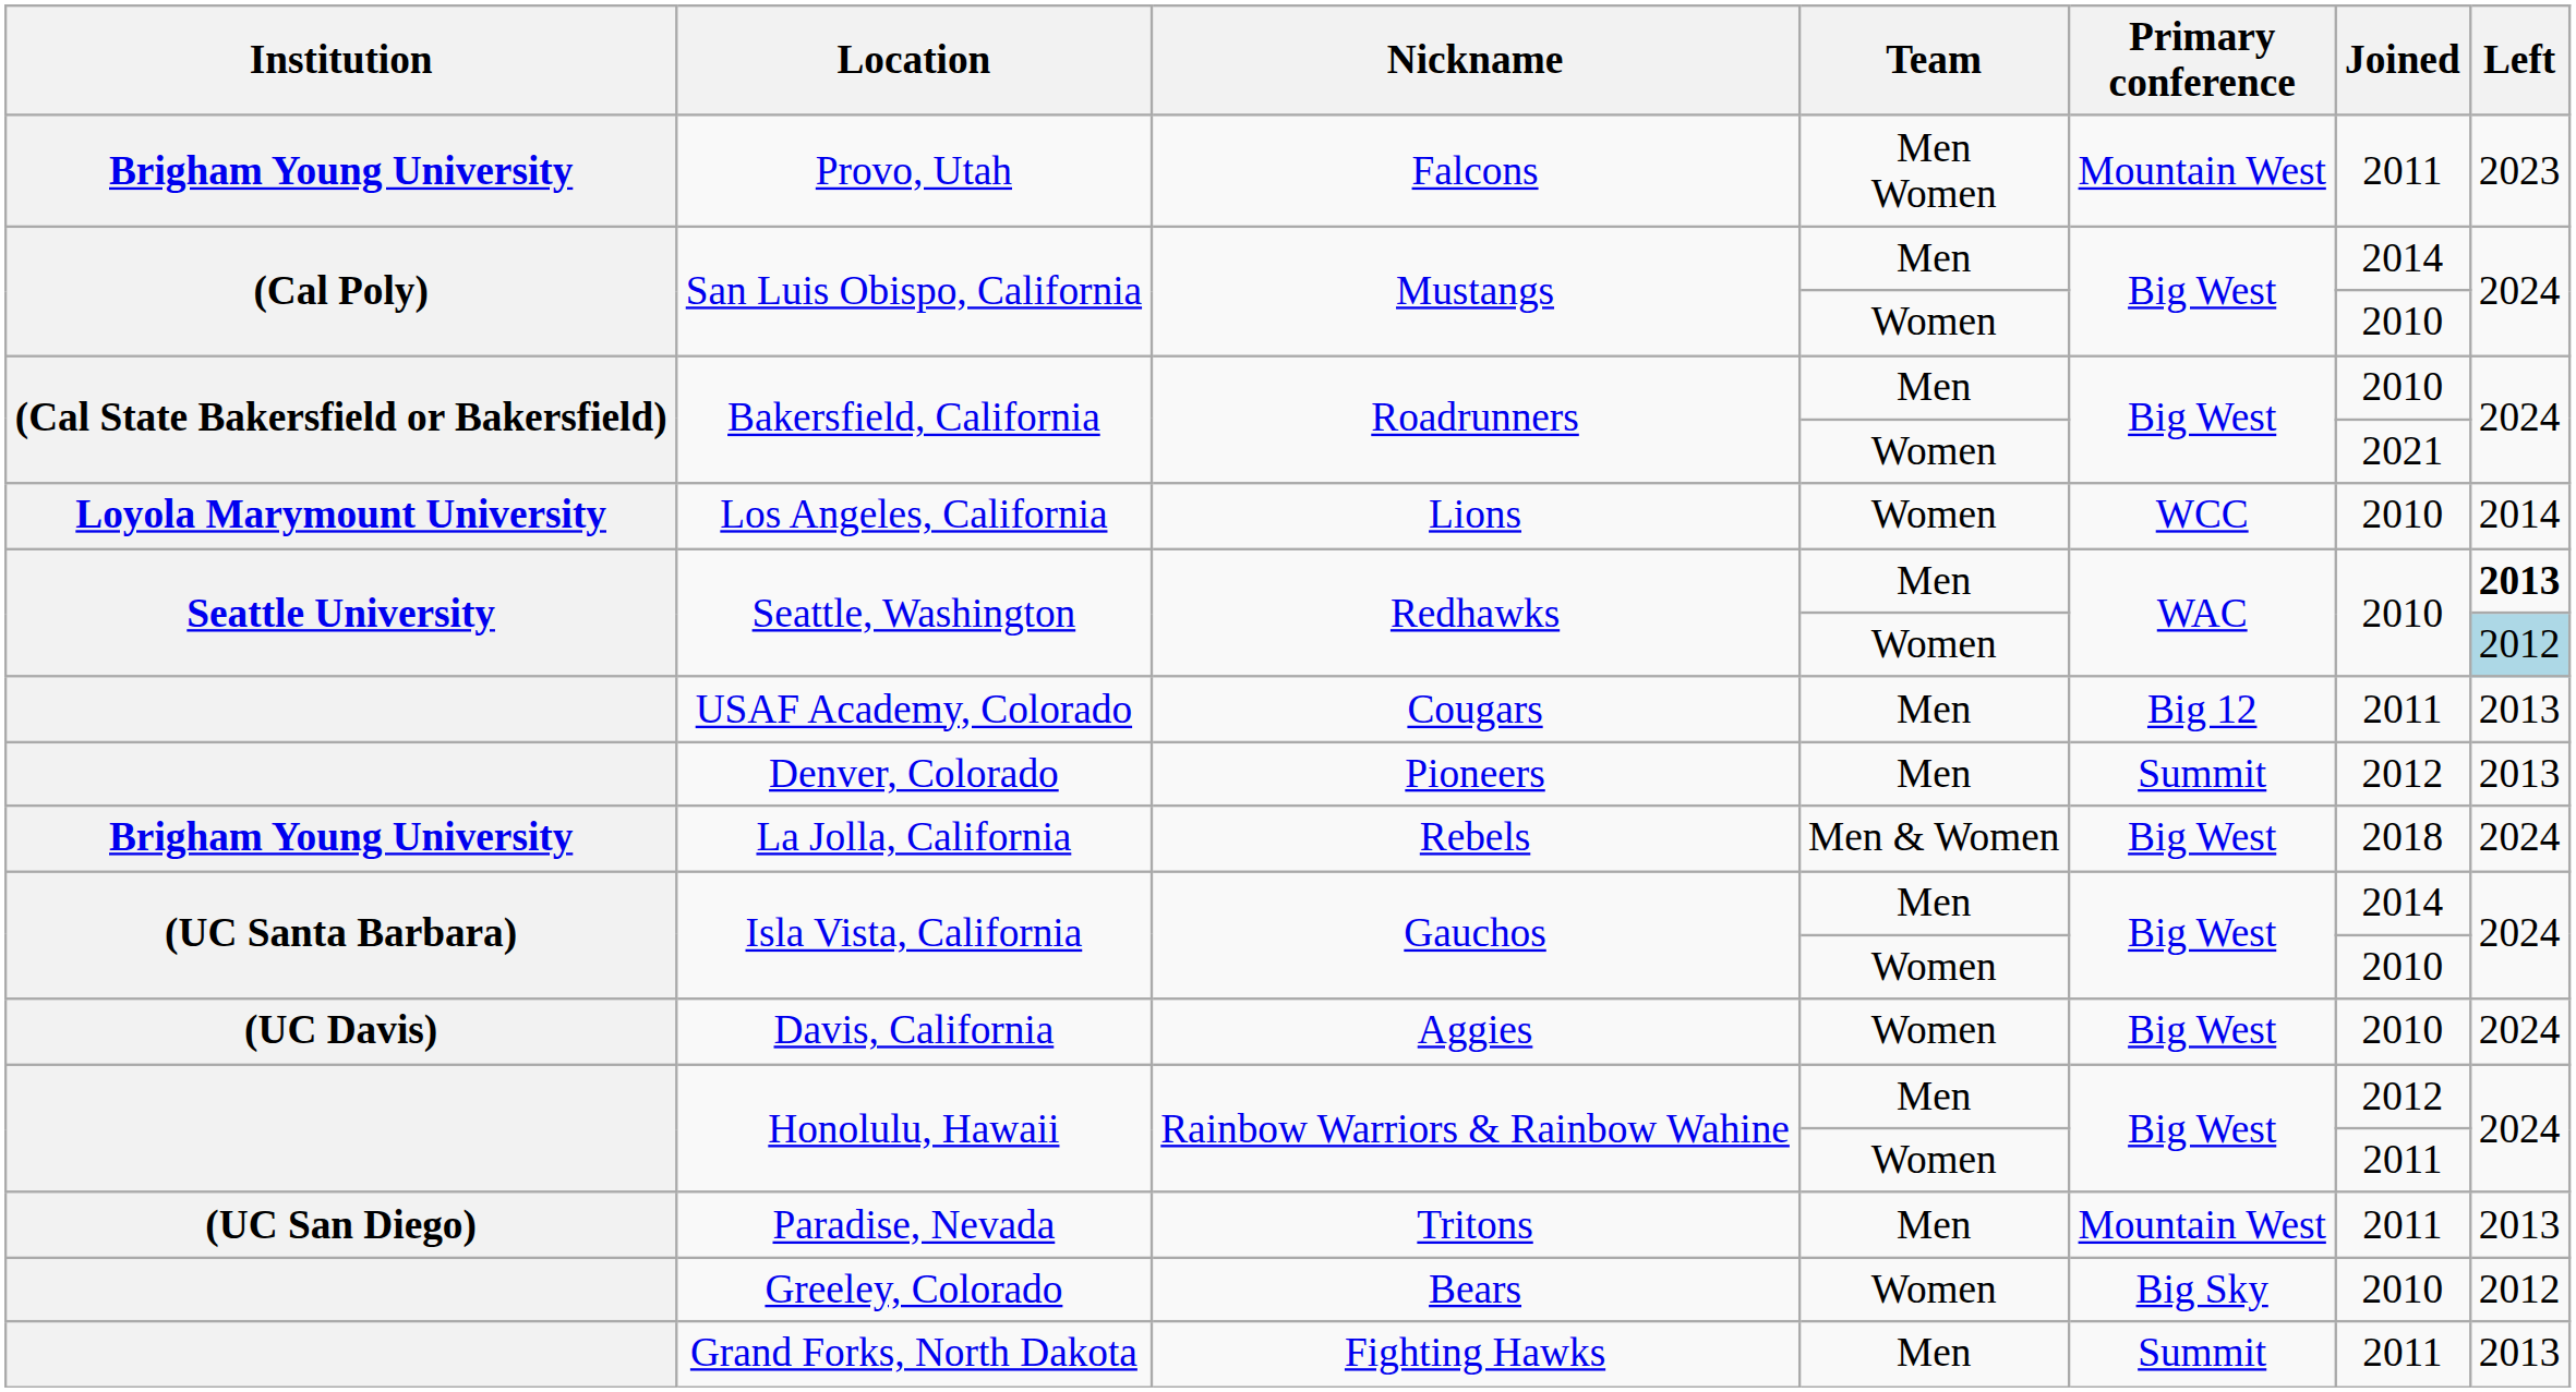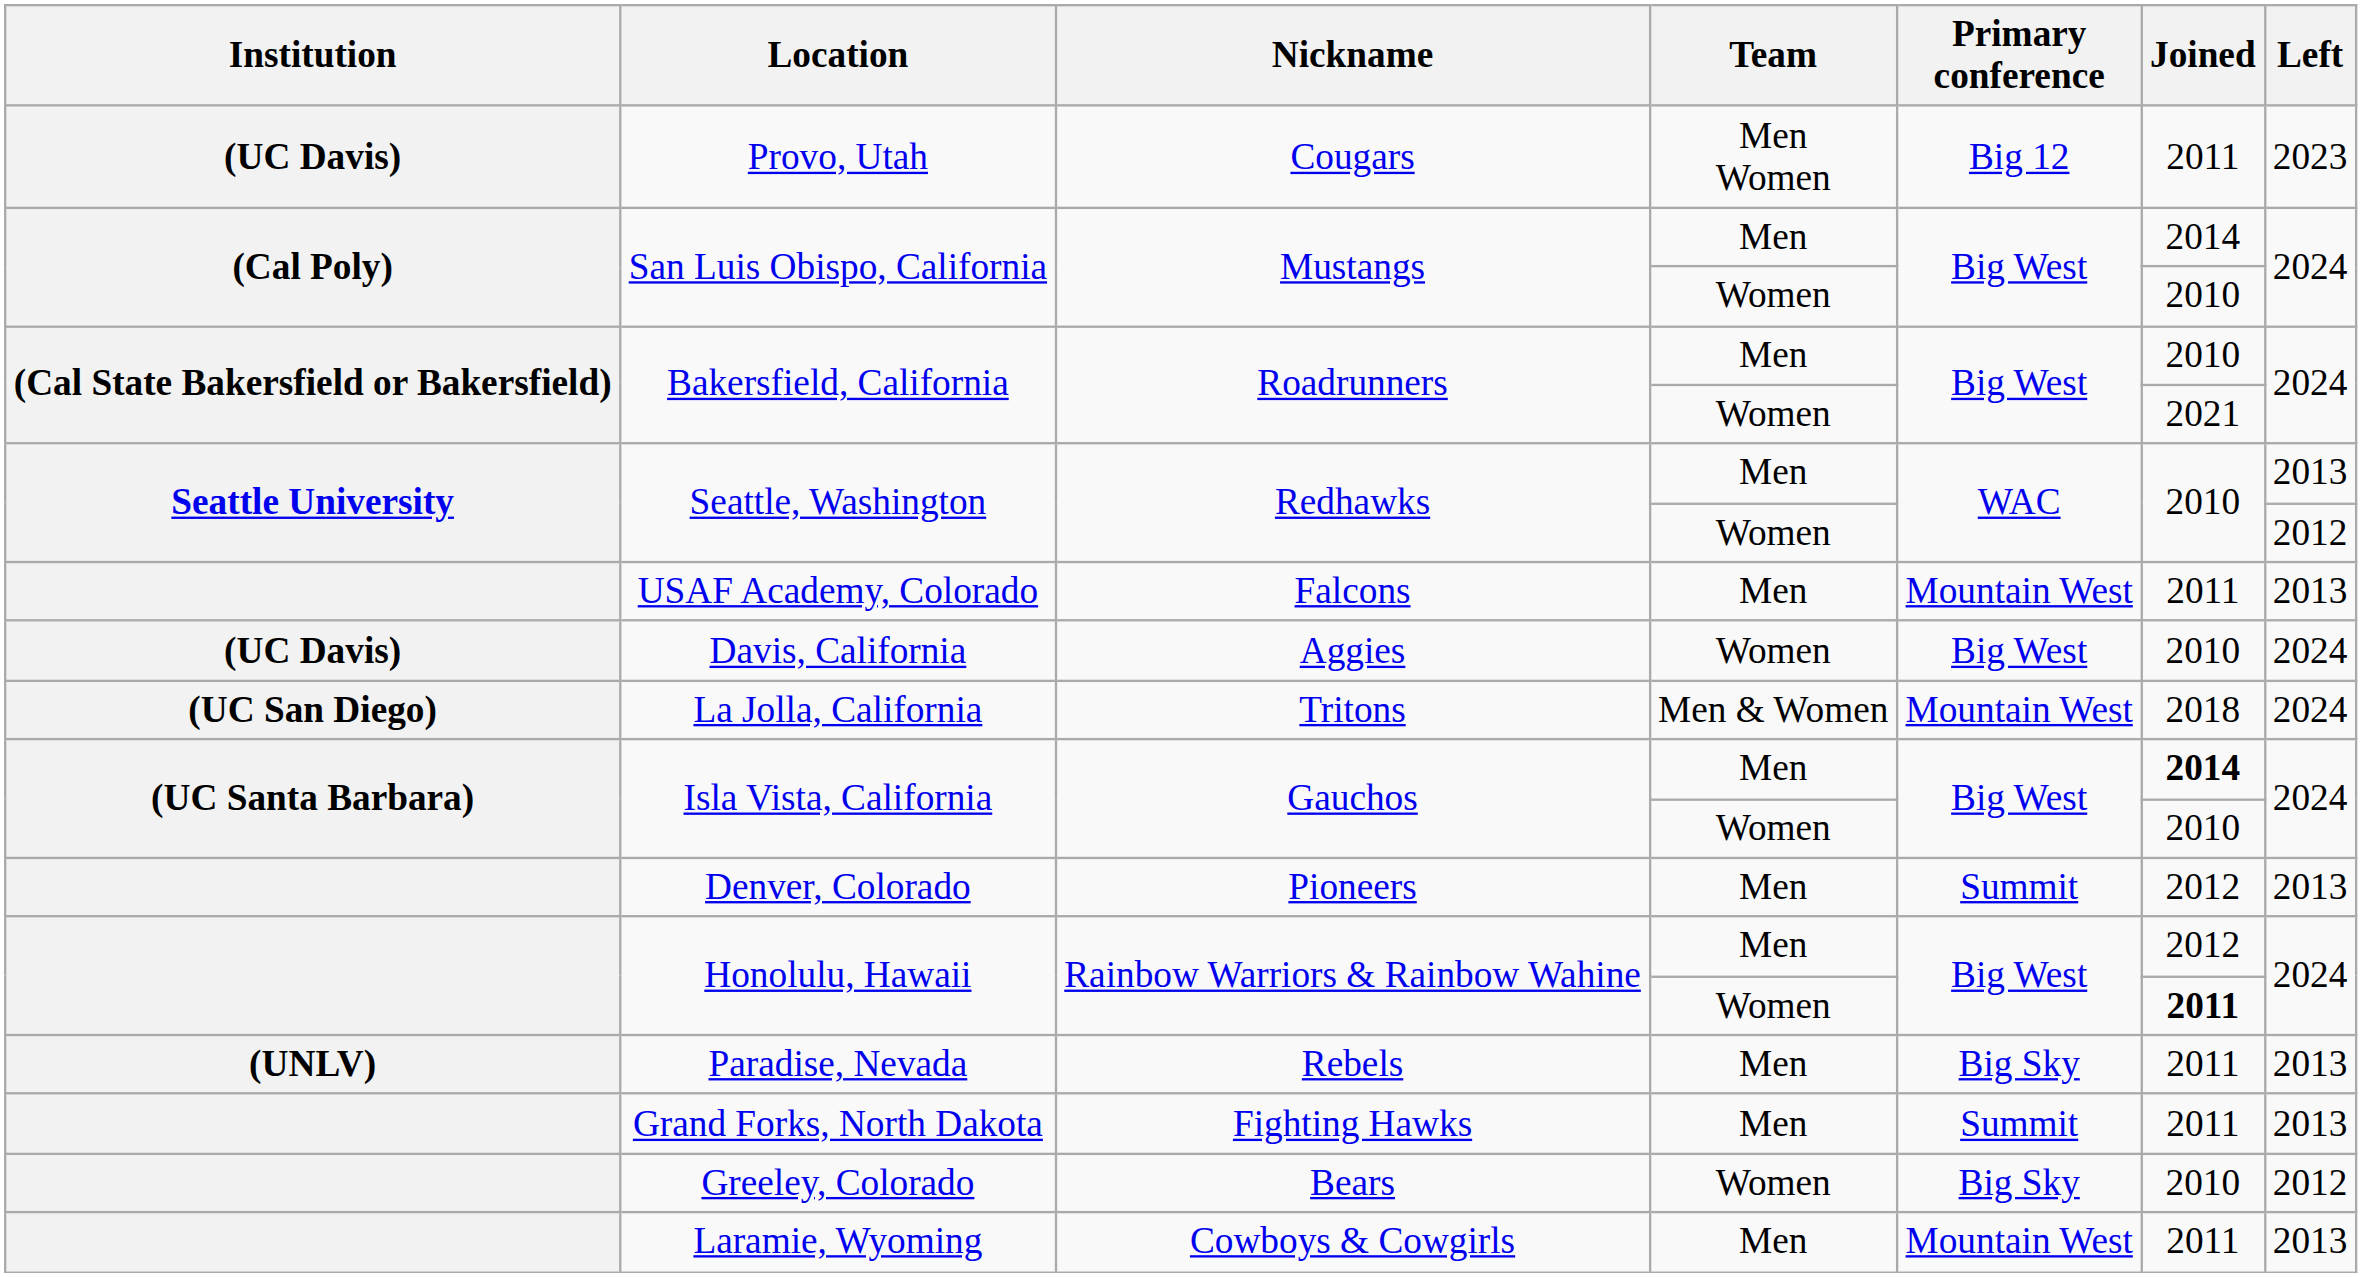Provo, Utah | Institution: Brigham Young University -> (UC Davis)
Provo, Utah | Nickname: Falcons -> Cougars
Provo, Utah | Primary conference: Mountain West -> Big 12
- row: Loyola Marymount University | Los Angeles, California | Lions | Women | WCC | 2010 | 2014
Seattle, Washington / Men | Left: bold -> normal
Seattle, Washington / Women | Left: lightblue background -> no background
USAF Academy, Colorado | Nickname: Cougars -> Falcons
USAF Academy, Colorado | Primary conference: Big 12 -> Mountain West
rows swapped: Davis, California <-> Denver, Colorado
La Jolla, California | Institution: Brigham Young University -> (UC San Diego)
La Jolla, California | Nickname: Rebels -> Tritons
La Jolla, California | Primary conference: Big West -> Mountain West
Isla Vista, California / Men | Joined: normal -> bold
Honolulu, Hawaii / Women | Joined: normal -> bold
Paradise, Nevada | Institution: (UC San Diego) -> (UNLV)
Paradise, Nevada | Nickname: Tritons -> Rebels
Paradise, Nevada | Primary conference: Mountain West -> Big Sky
rows swapped: Grand Forks, North Dakota <-> Greeley, Colorado
+ row: Laramie, Wyoming | Cowboys & Cowgirls | Men | Mountain West | 2011 | 2013
